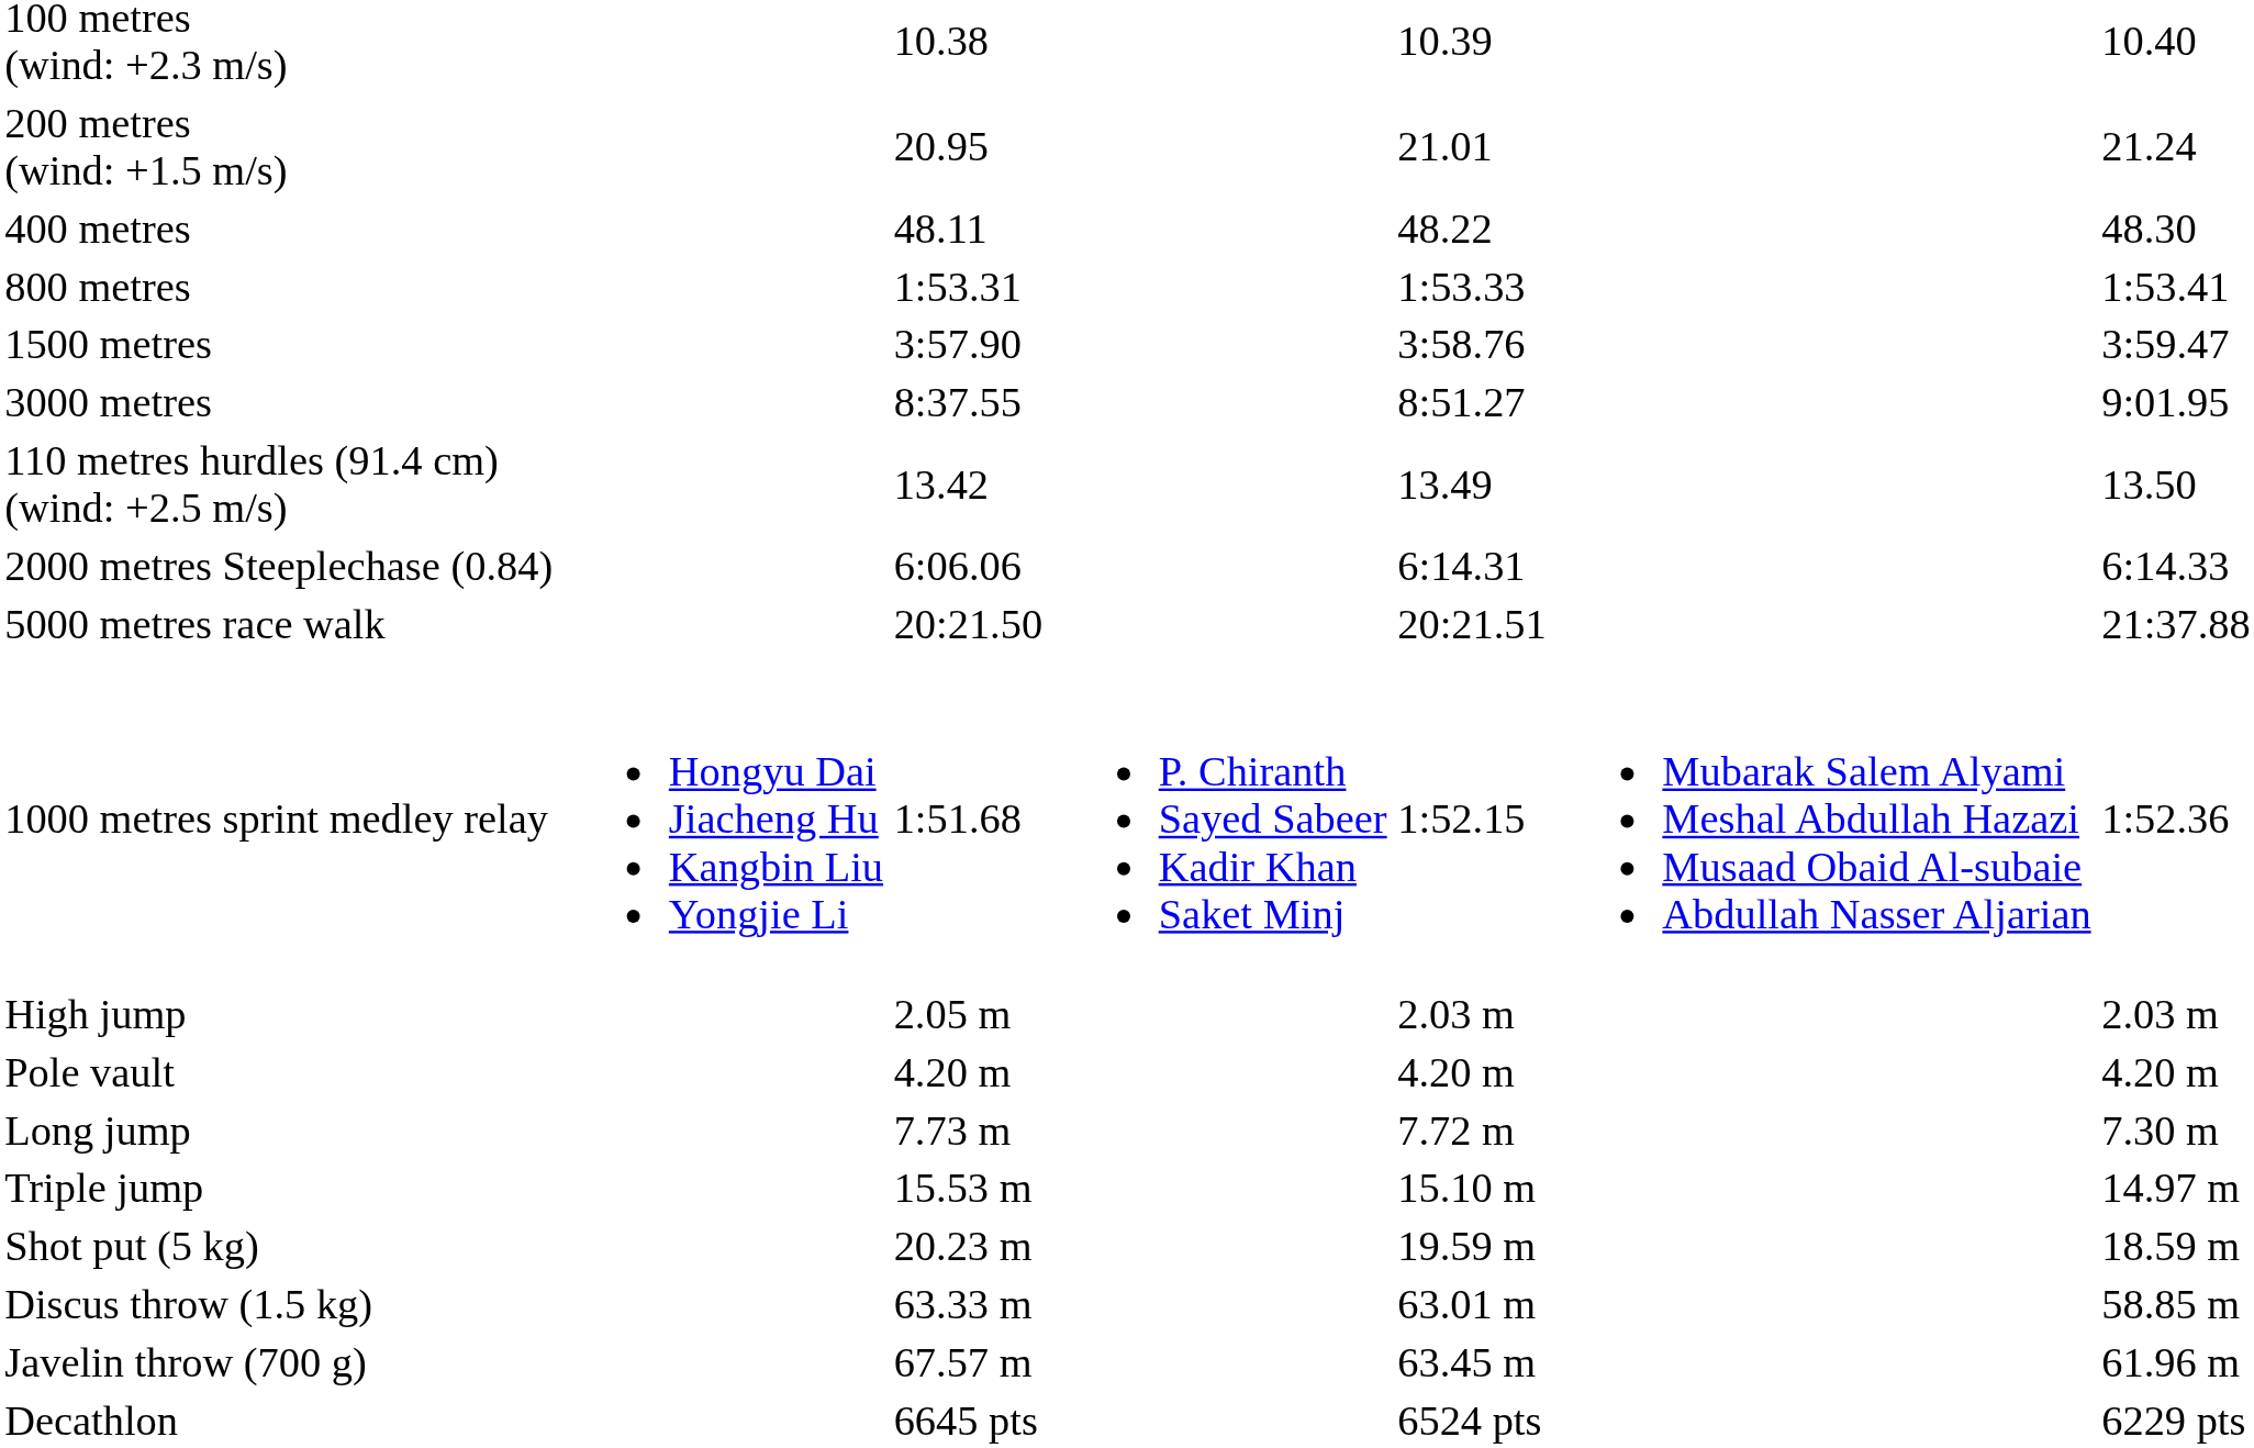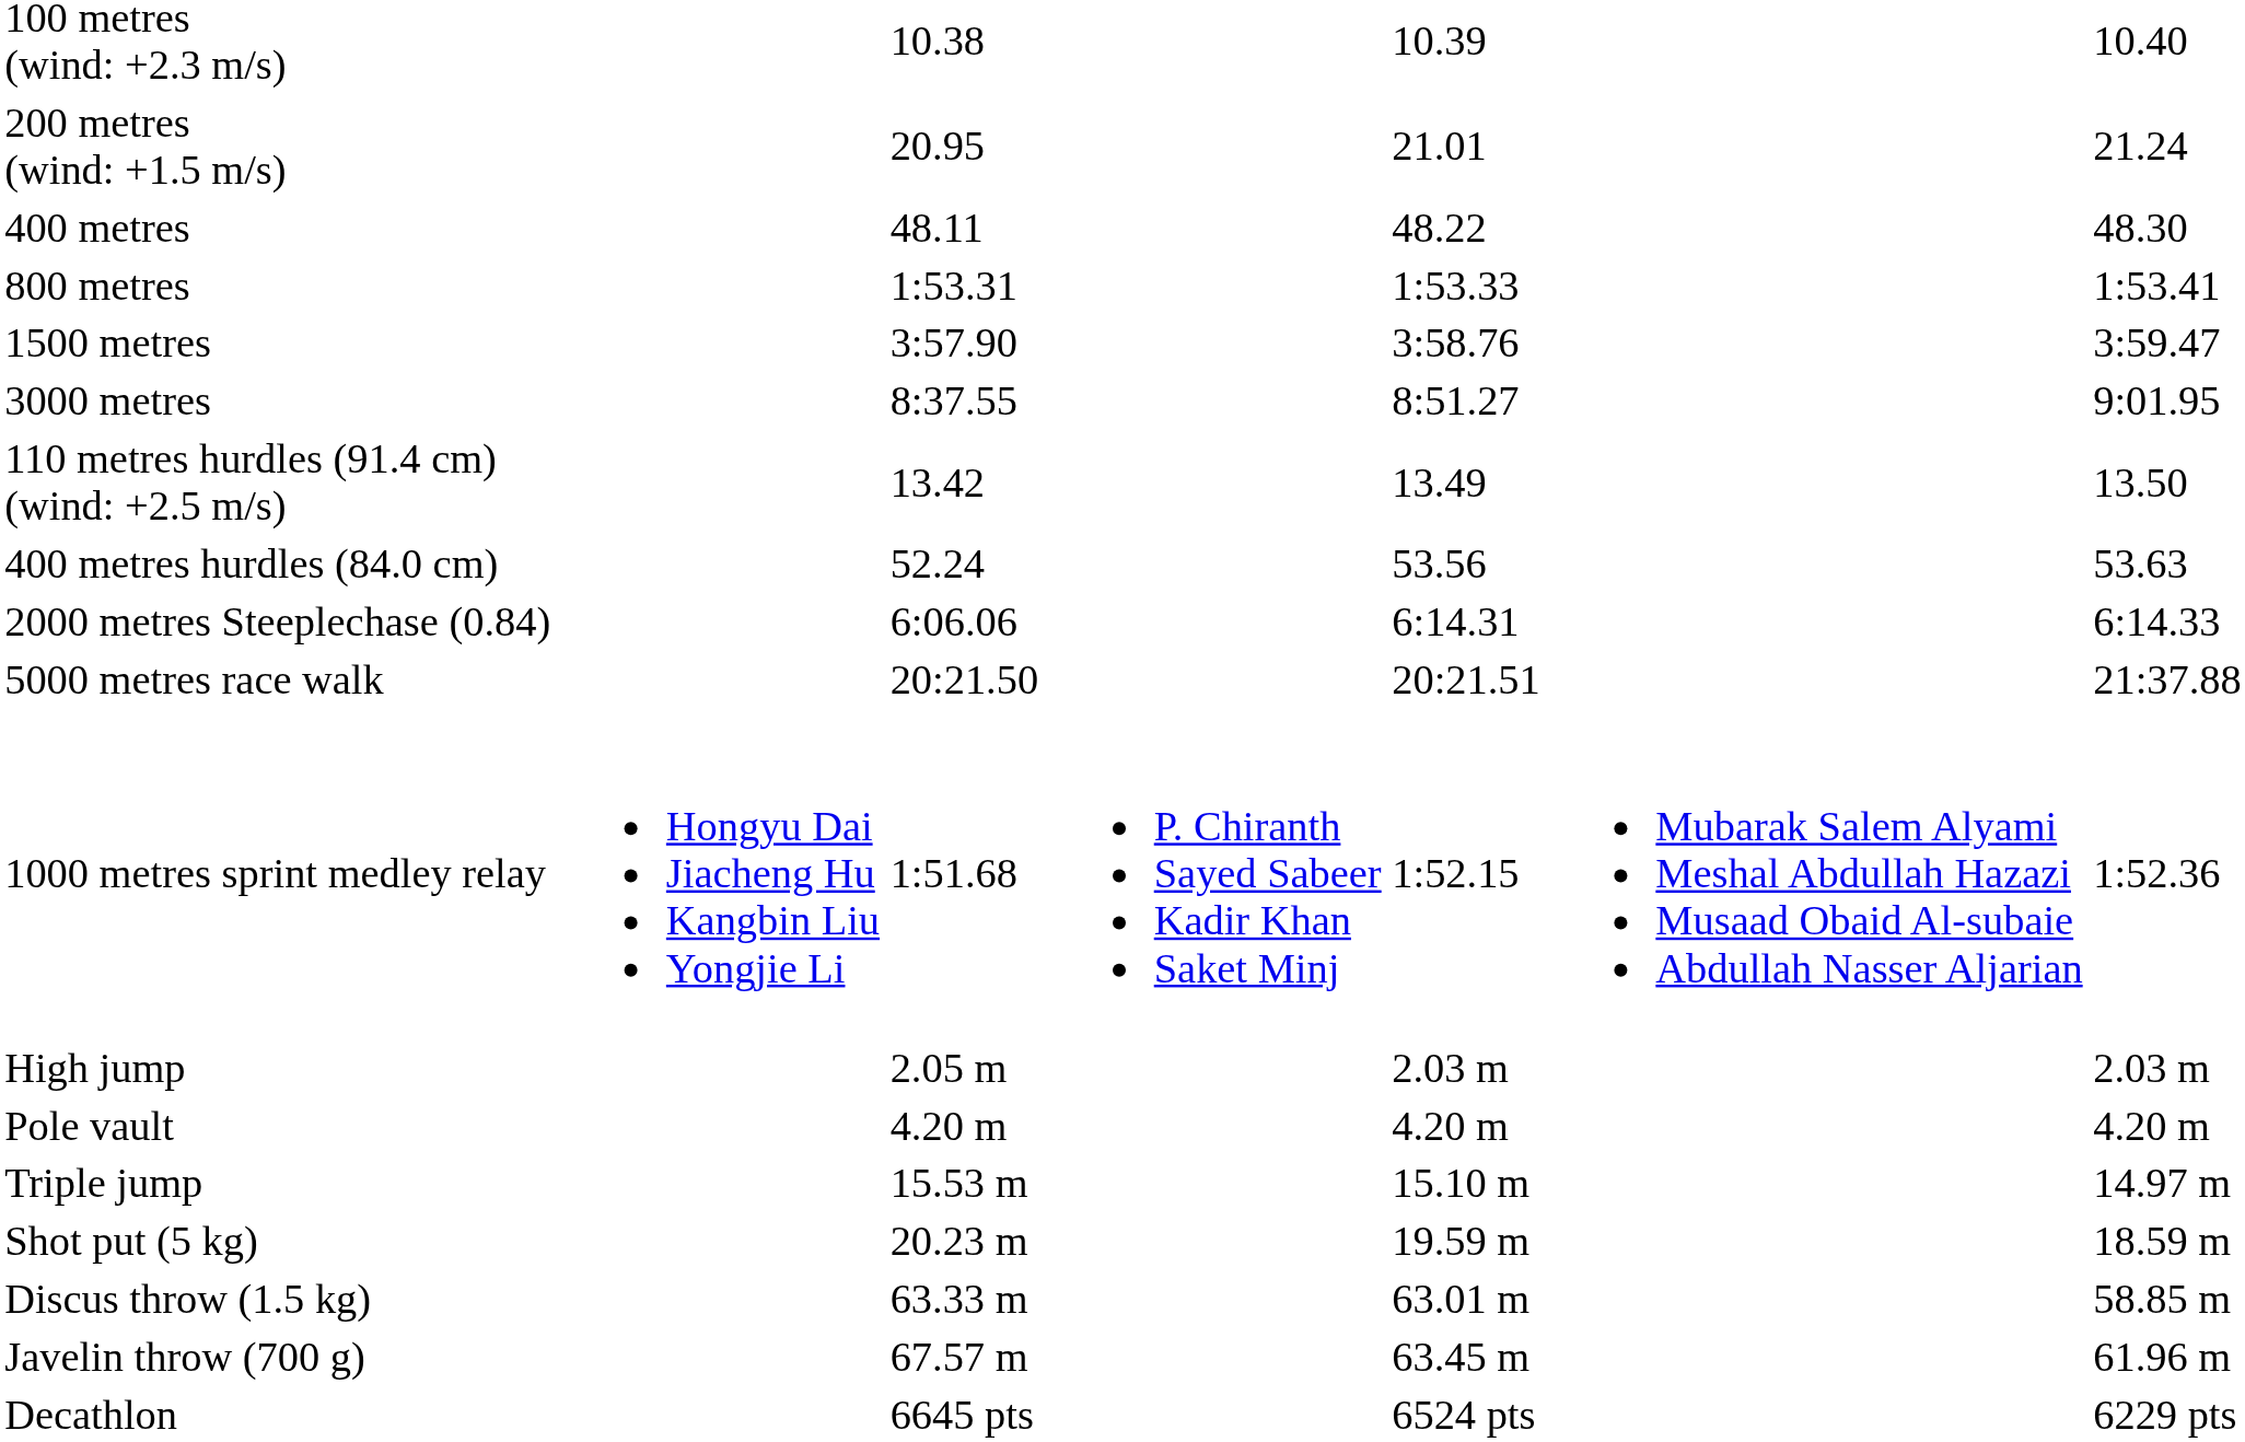+ row: 400 metres hurdles (84.0 cm) | 52.24 | 53.56 | 53.63
- row: Long jump | 7.73 m | 7.72 m | 7.30 m
